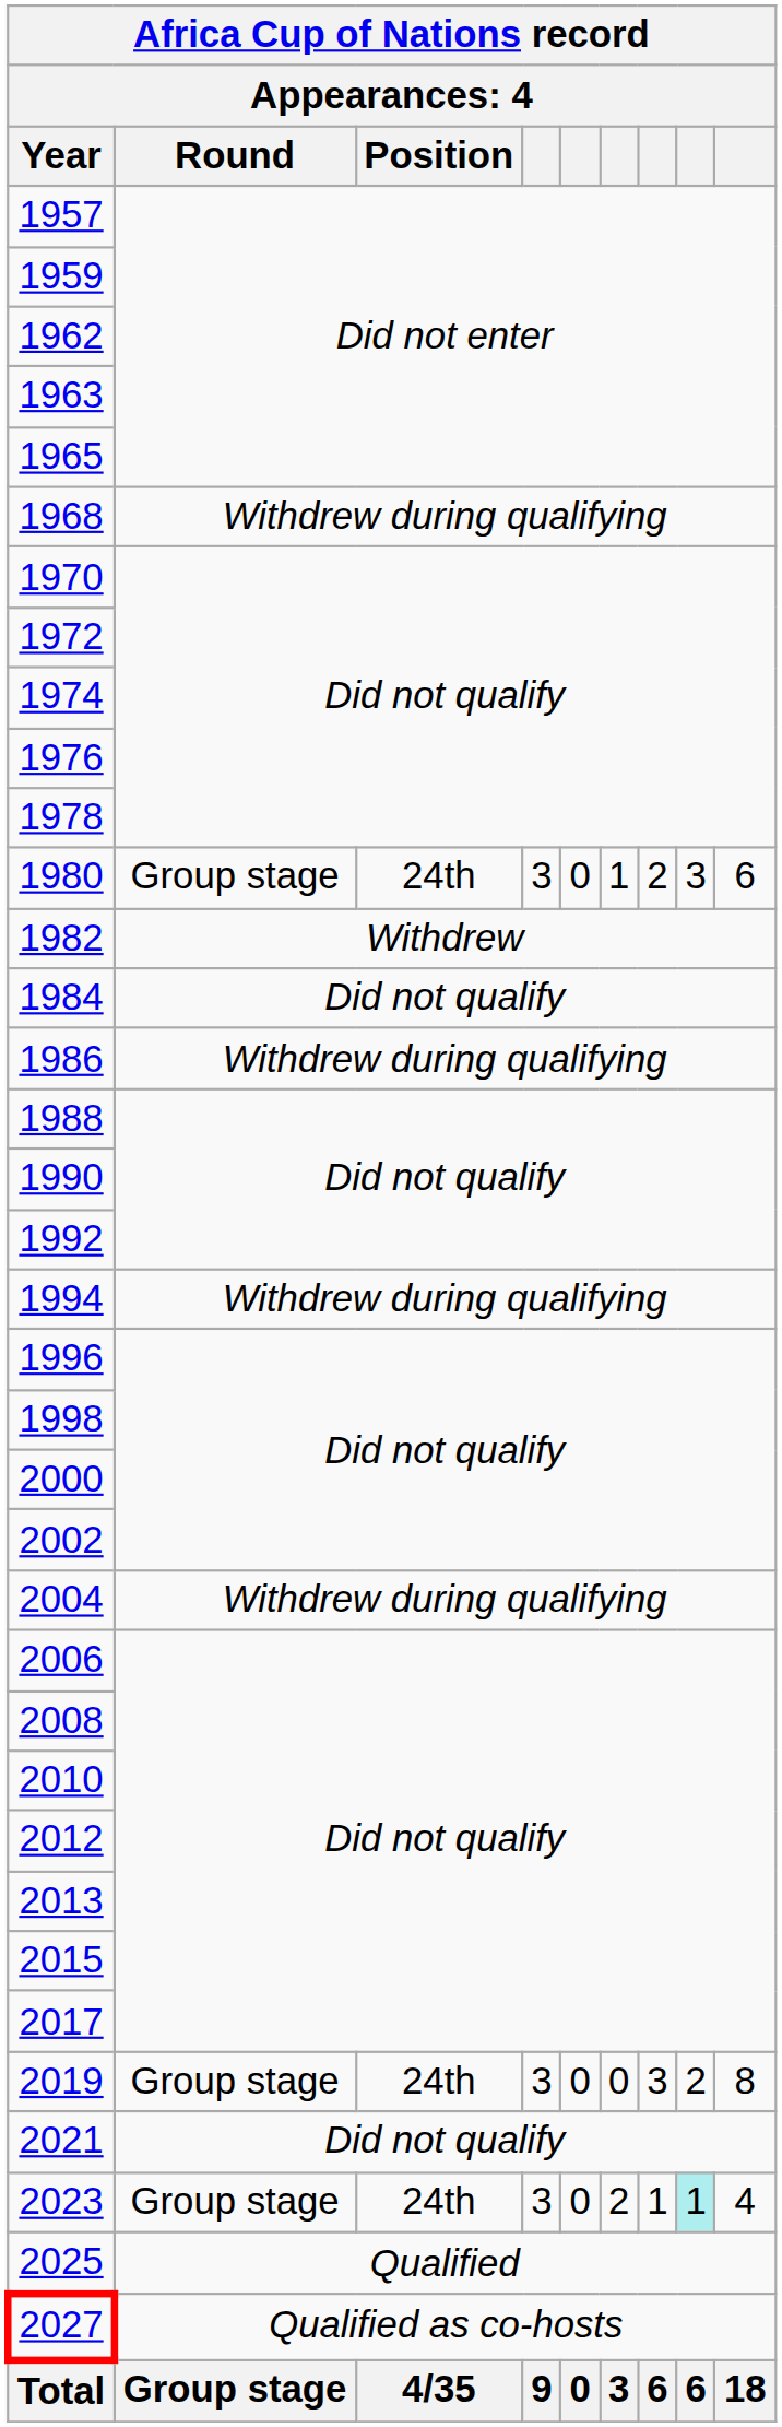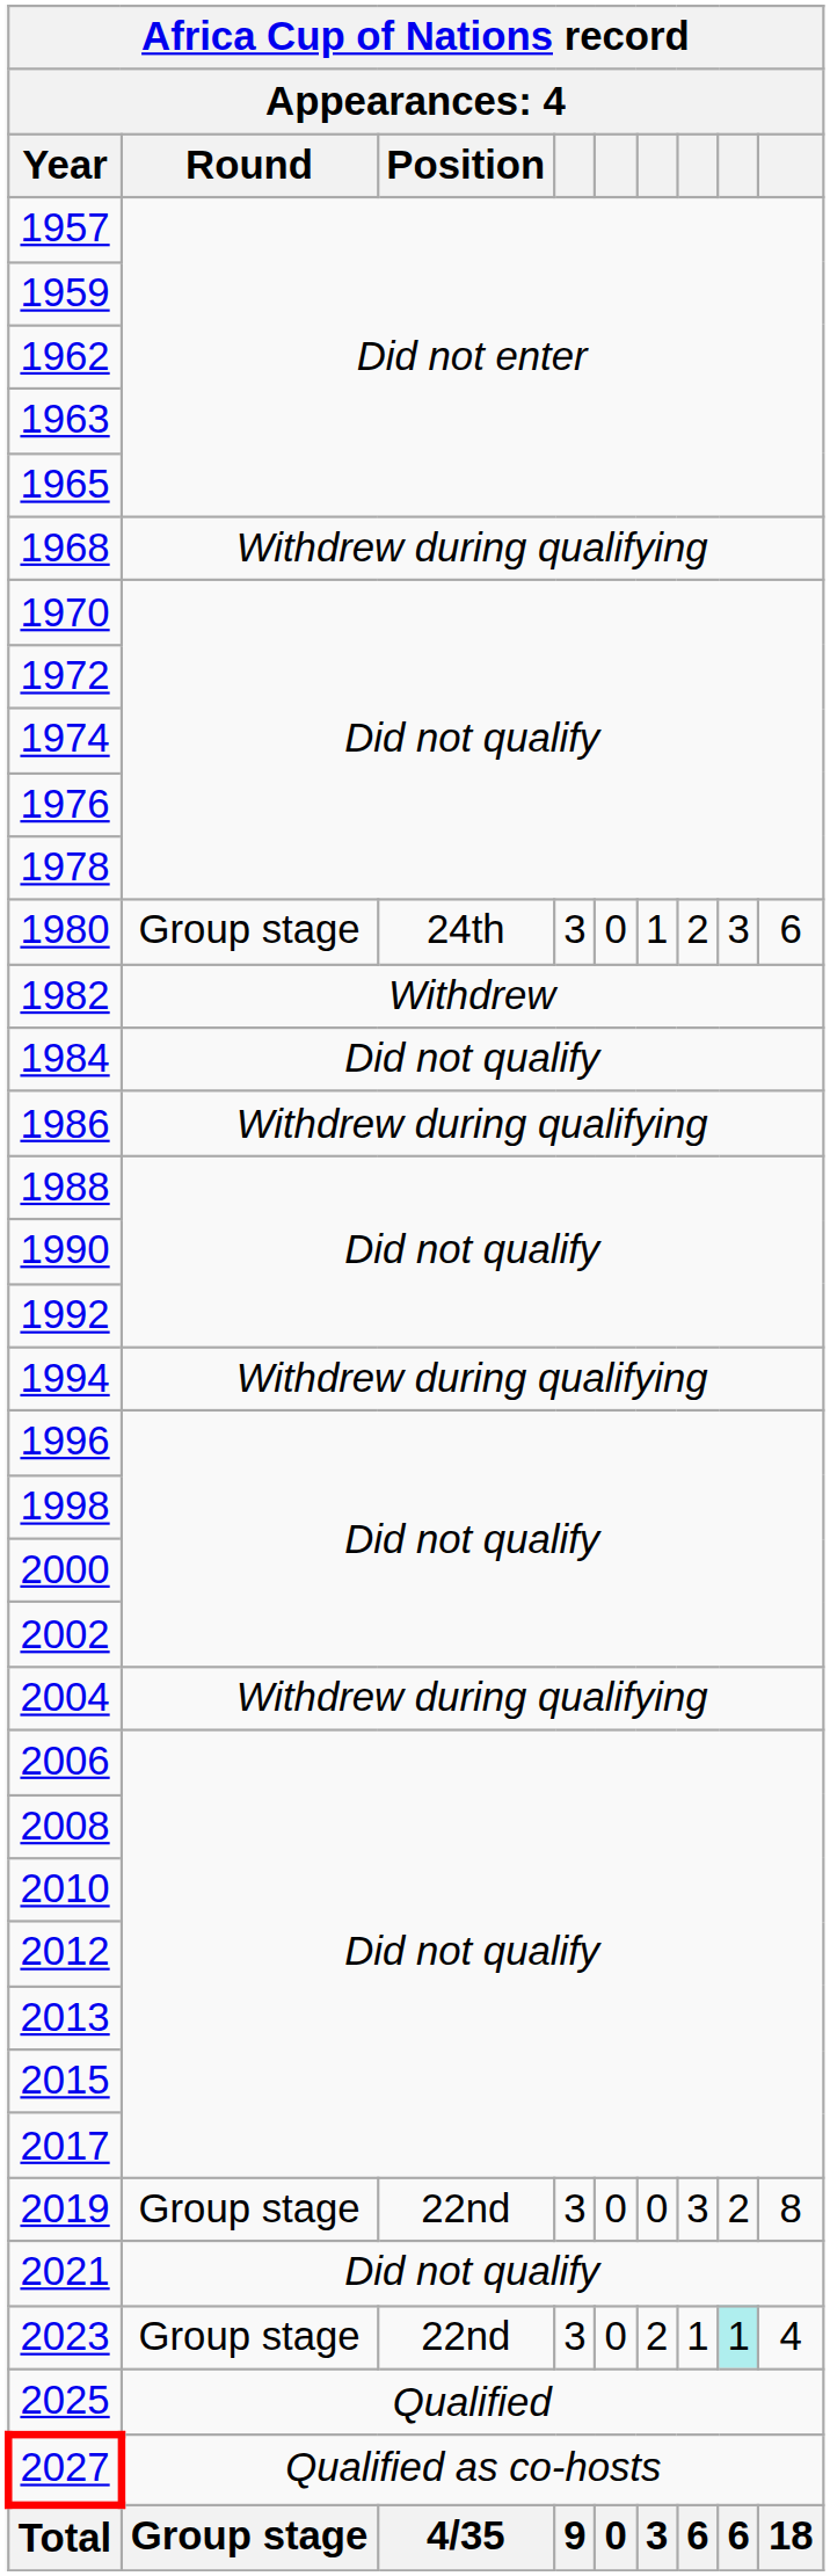2019 | Position: 24th -> 22nd
2023 | Position: 24th -> 22nd
